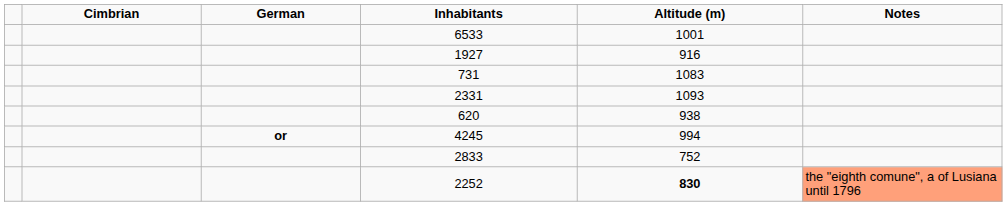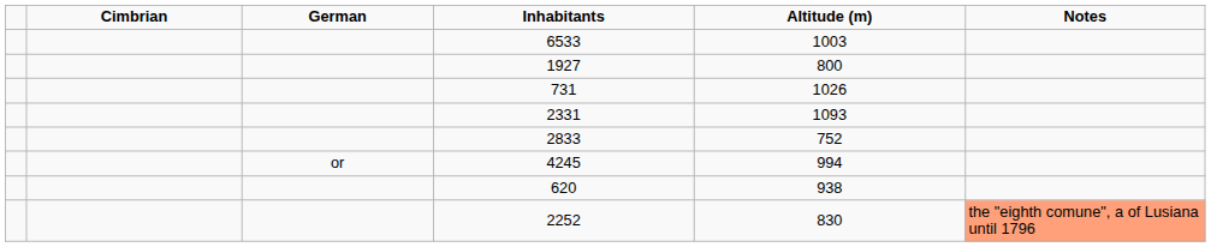6533 | Altitude (m): 1001 -> 1003
1927 | Altitude (m): 916 -> 800
731 | Altitude (m): 1083 -> 1026
rows swapped: 2833 <-> 620
4245 | German: bold -> normal
2252 | Altitude (m): bold -> normal
